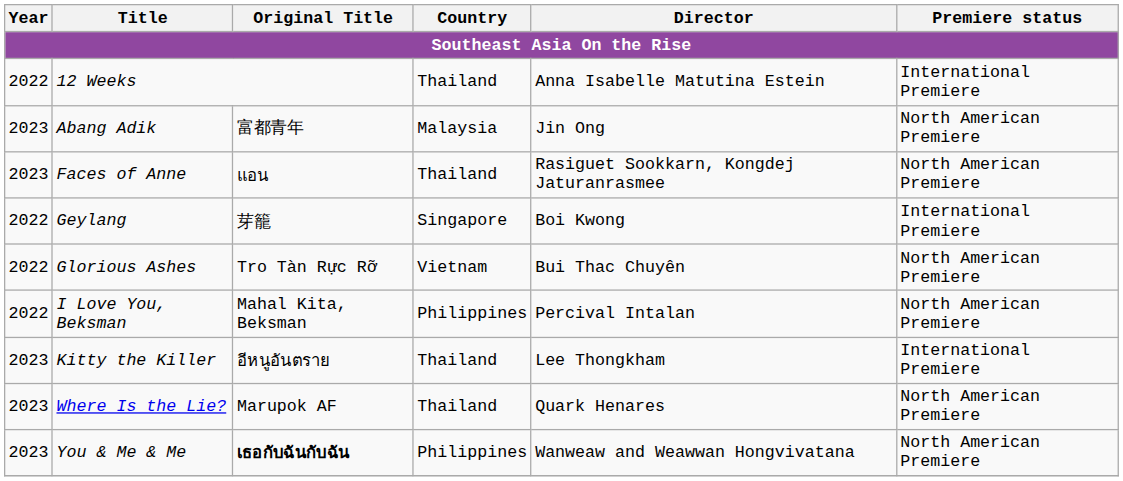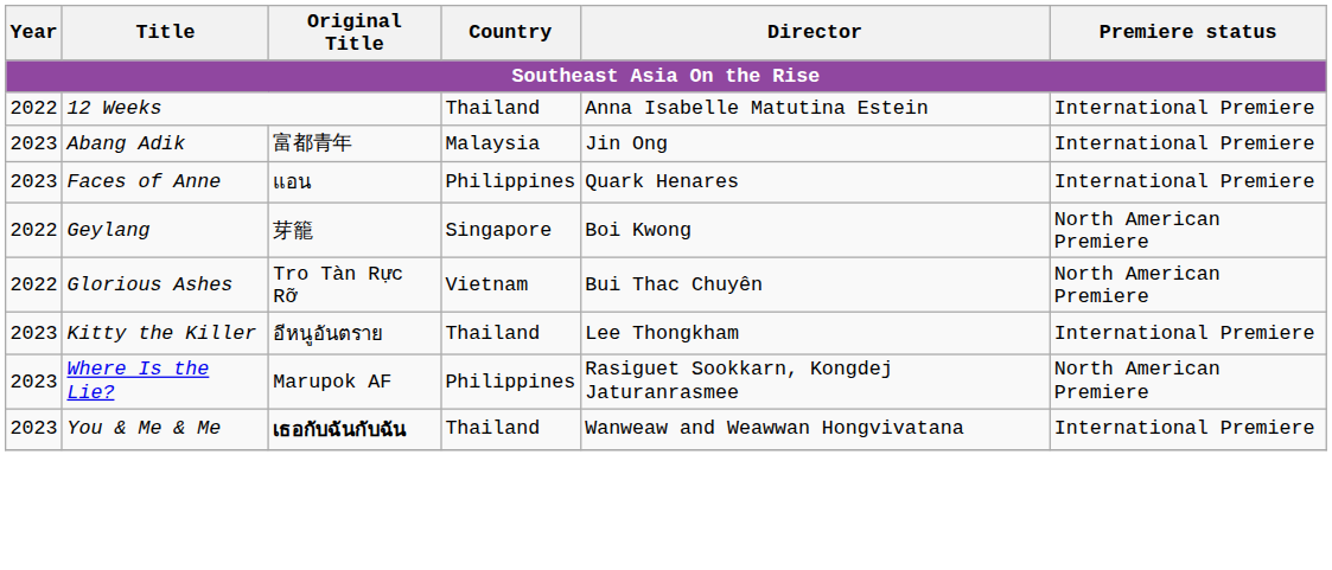Abang Adik | Premiere status: North American Premiere -> International Premiere
Faces of Anne | Country: Thailand -> Philippines
Faces of Anne | Director: Rasiguet Sookkarn, Kongdej Jaturanrasmee -> Quark Henares
Faces of Anne | Premiere status: North American Premiere -> International Premiere
Geylang | Premiere status: International Premiere -> North American Premiere
- row: 2022 | I Love You, Beksman | Mahal Kita, Beksman | Philippines | Percival Intalan | North American Premiere
Where Is the Lie? | Country: Thailand -> Philippines
Where Is the Lie? | Director: Quark Henares -> Rasiguet Sookkarn, Kongdej Jaturanrasmee
You & Me & Me | Country: Philippines -> Thailand
You & Me & Me | Premiere status: North American Premiere -> International Premiere
